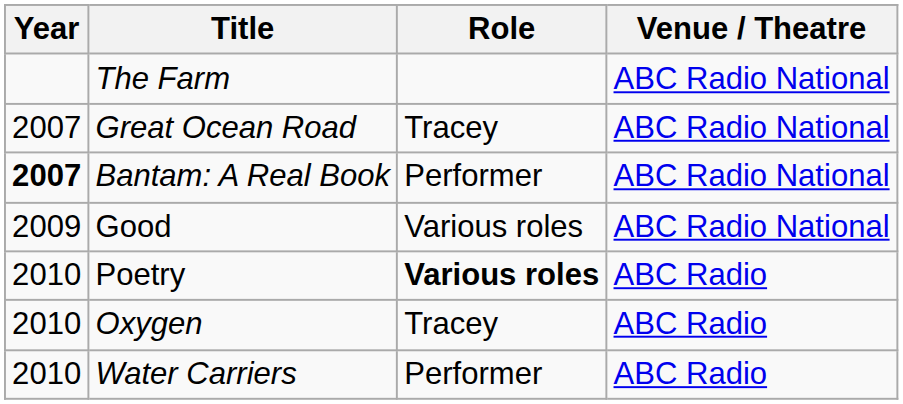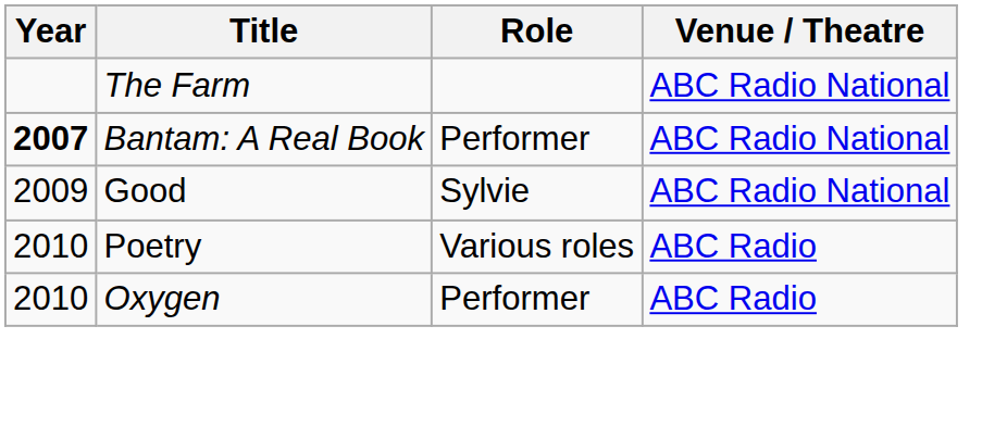- row: 2007 | Great Ocean Road | Tracey | ABC Radio National
Good | Role: Various roles -> Sylvie
Poetry | Role: bold -> normal
Oxygen | Role: Tracey -> Performer
- row: 2010 | Water Carriers | Performer | ABC Radio
